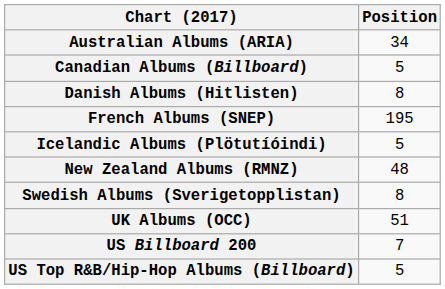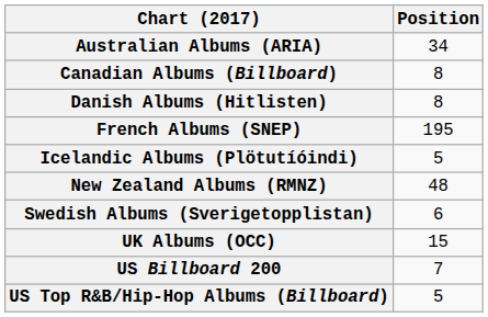Canadian Albums (Billboard) | Position: 5 -> 8
Swedish Albums (Sverigetopplistan) | Position: 8 -> 6
UK Albums (OCC) | Position: 51 -> 15
